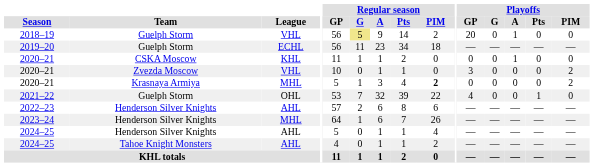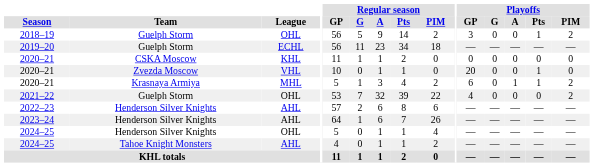2018–19 | League: VHL -> OHL
2018–19 | Regular season / G: khaki background -> no background
2018–19 | Playoffs / GP: 20 -> 3
2018–19 | Playoffs / A: 1 -> 0
2018–19 | Playoffs / Pts: 0 -> 1
2018–19 | Playoffs / PIM: 0 -> 2
2020–21 / CSKA Moscow | Playoffs / A: 1 -> 0
2020–21 / Zvezda Moscow | Playoffs / GP: 3 -> 20
2020–21 / Zvezda Moscow | Playoffs / Pts: 0 -> 1
2020–21 / Zvezda Moscow | Playoffs / PIM: 2 -> 0
2020–21 / Krasnaya Armiya | Regular season / PIM: bold -> normal
2020–21 / Krasnaya Armiya | Playoffs / GP: 0 -> 6
2020–21 / Krasnaya Armiya | Playoffs / A: 0 -> 1
2020–21 / Krasnaya Armiya | Playoffs / Pts: 0 -> 1
2021–22 | Playoffs / Pts: 1 -> 0
2021–22 | Playoffs / PIM: 0 -> 2
2023–24 | League: MHL -> AHL
2024–25 / Henderson Silver Knights | League: AHL -> OHL
